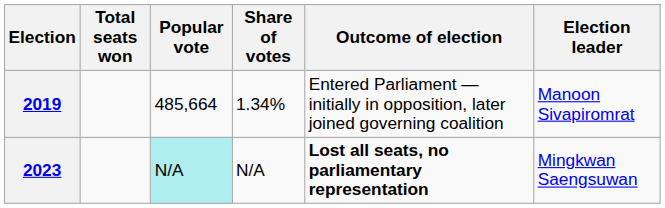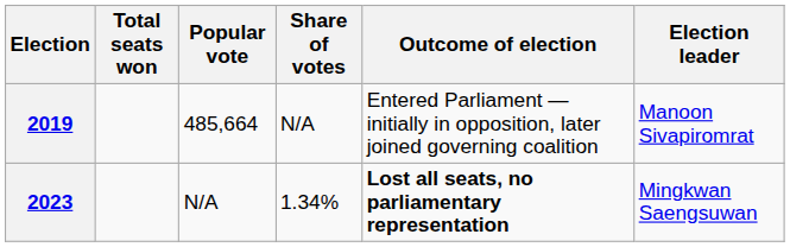2019 | Share of votes: 1.34% -> N/A
2023 | Popular vote: paleturquoise background -> no background
2023 | Share of votes: N/A -> 1.34%
